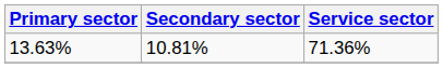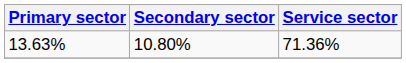13.63% | Secondary sector: 10.81% -> 10.80%
